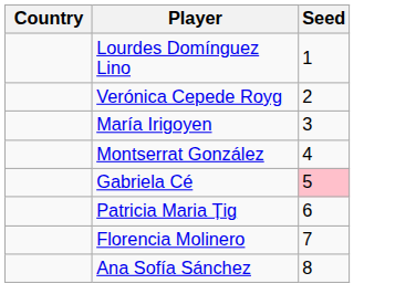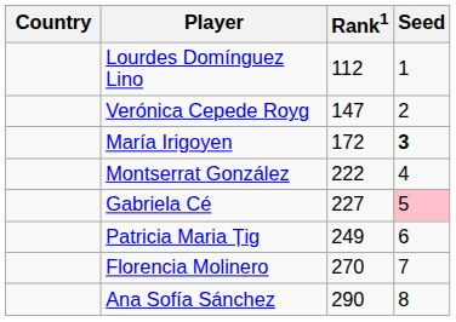+ column: Rank1 | 112 | 147 | 172 | 222 | 227 | 249 | 270 | 290
María Irigoyen | Seed: normal -> bold
